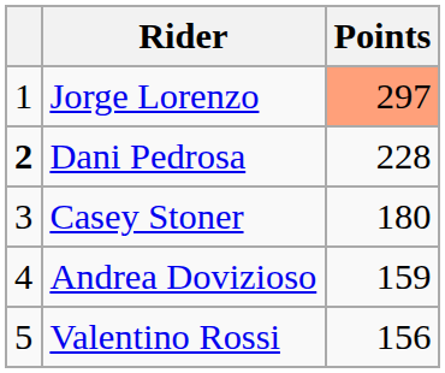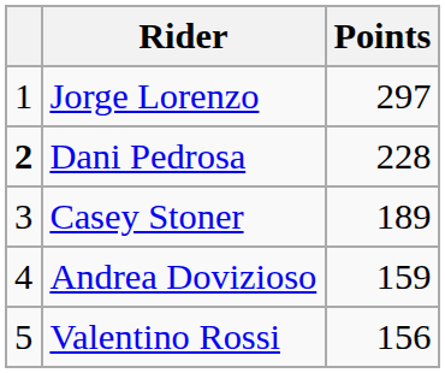Jorge Lorenzo | Points: lightsalmon background -> no background
Casey Stoner | Points: 180 -> 189
